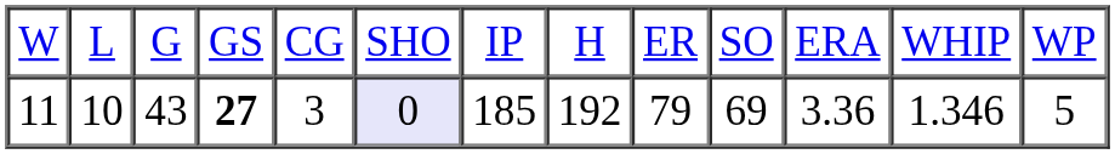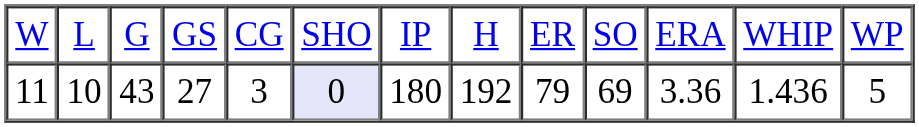11 | column 4: bold -> normal
11 | column 7: 185 -> 180
11 | column 12: 1.346 -> 1.436
